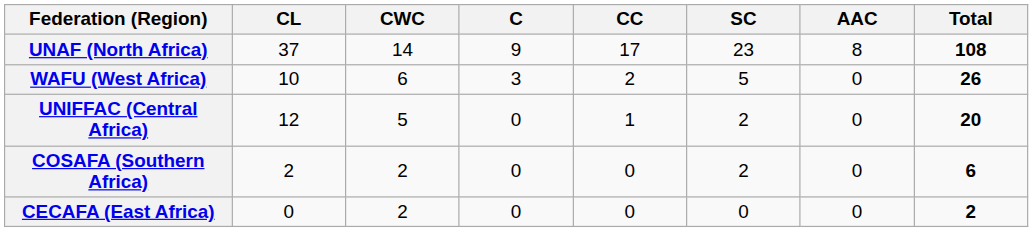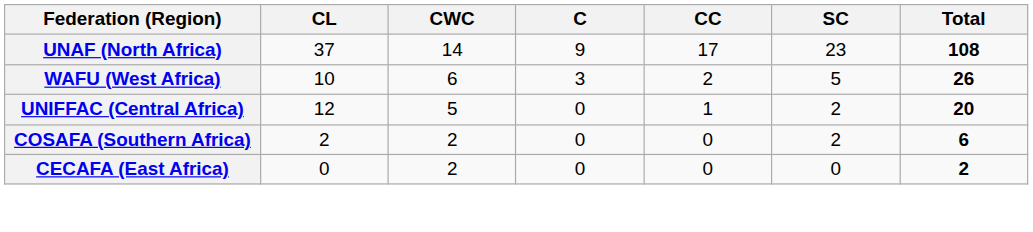- column: AAC | 8 | 0 | 0 | 0 | 0
